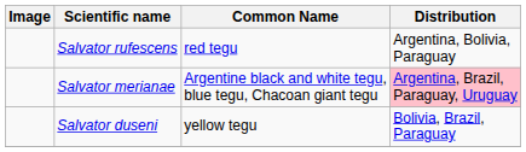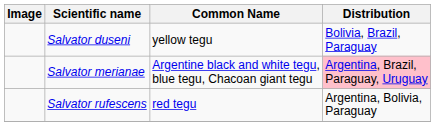rows swapped: Salvator duseni <-> Salvator rufescens
